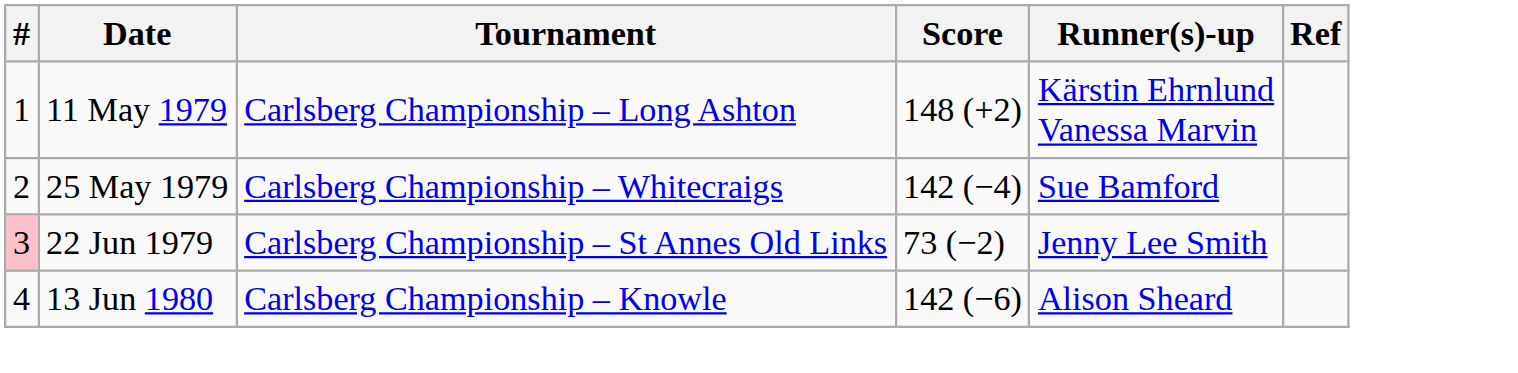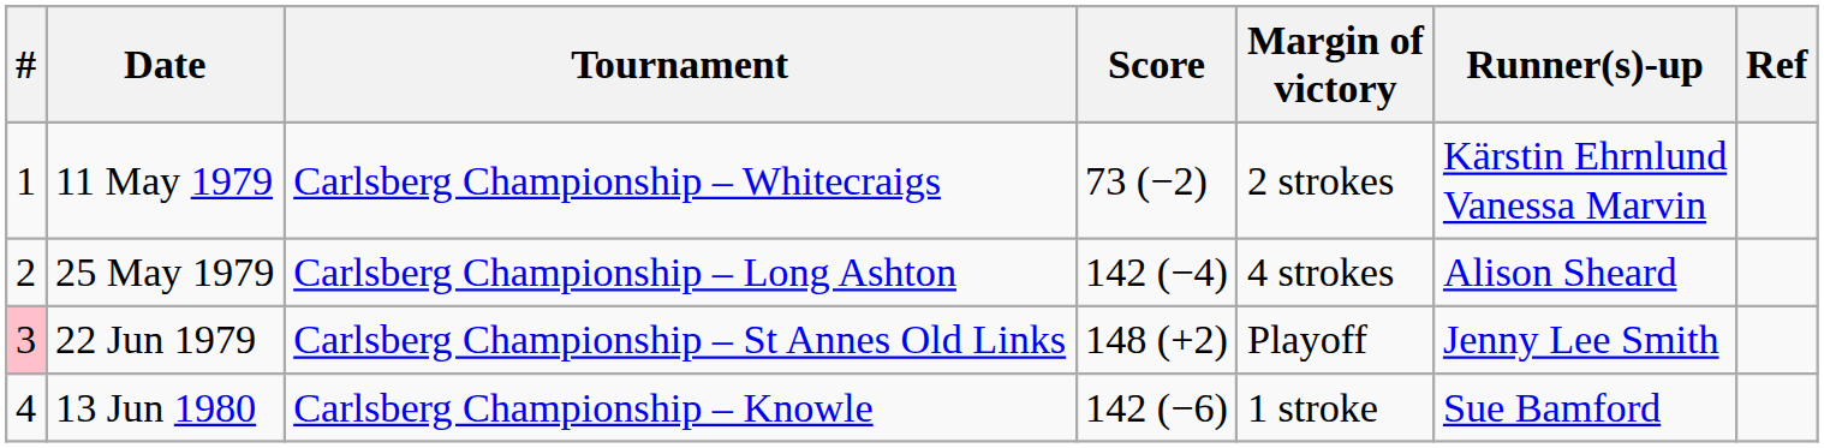+ column: Margin of victory | 2 strokes | 4 strokes | Playoff | 1 stroke
11 May 1979 | Tournament: Carlsberg Championship – Long Ashton -> Carlsberg Championship – Whitecraigs
11 May 1979 | Score: 148 (+2) -> 73 (−2)
25 May 1979 | Tournament: Carlsberg Championship – Whitecraigs -> Carlsberg Championship – Long Ashton
25 May 1979 | Runner(s)-up: Sue Bamford -> Alison Sheard
22 Jun 1979 | Score: 73 (−2) -> 148 (+2)
13 Jun 1980 | Runner(s)-up: Alison Sheard -> Sue Bamford
